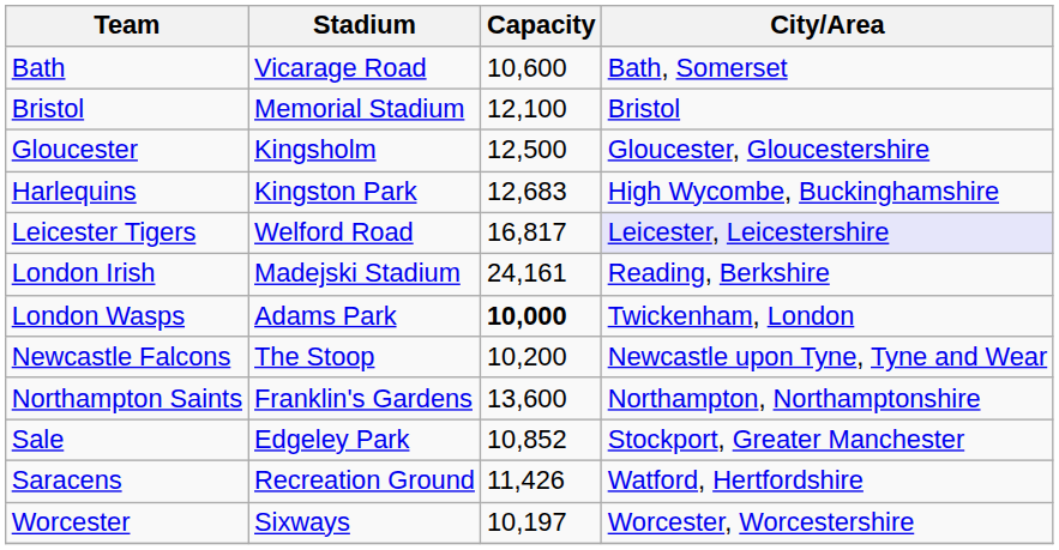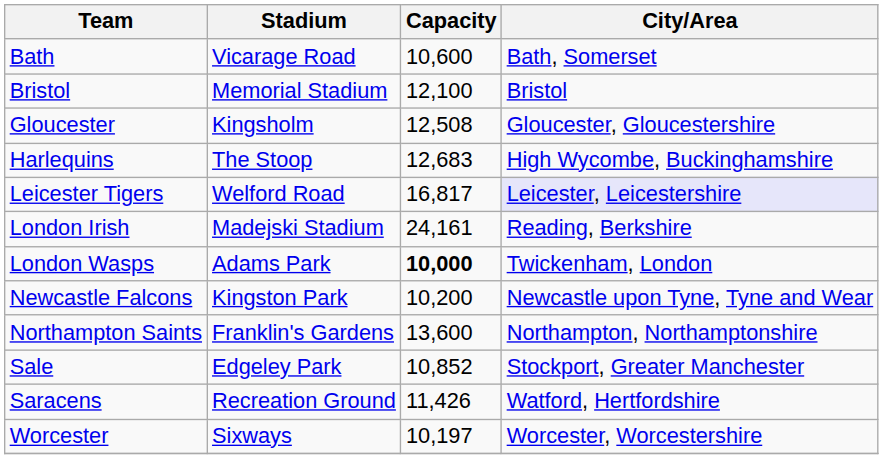Gloucester | Capacity: 12,500 -> 12,508
Harlequins | Stadium: Kingston Park -> The Stoop
Newcastle Falcons | Stadium: The Stoop -> Kingston Park
